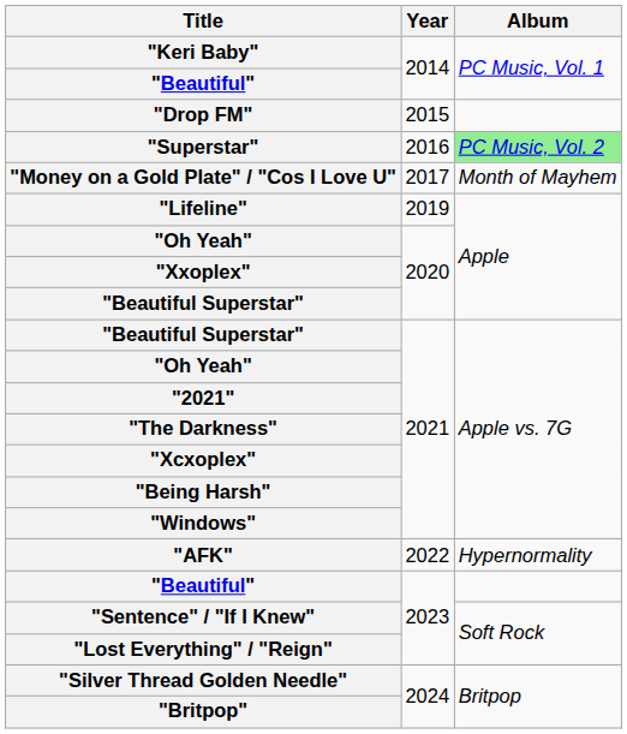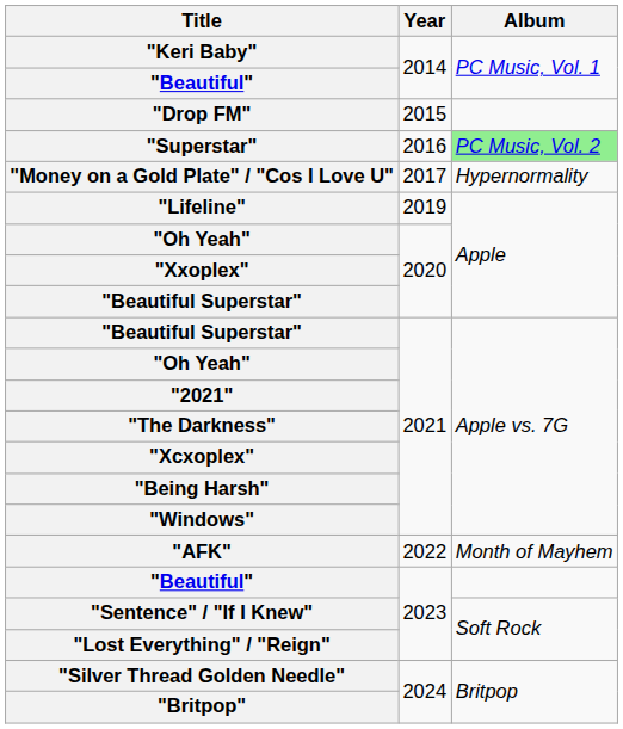"Money on a Gold Plate" / "Cos I Love U" | Album: Month of Mayhem -> Hypernormality
"AFK" | Album: Hypernormality -> Month of Mayhem
